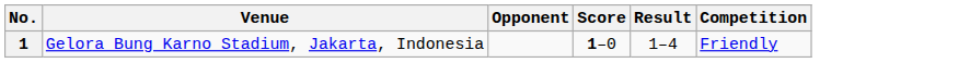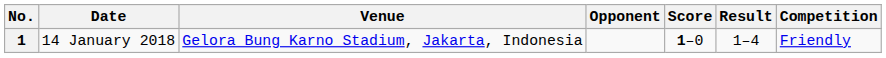+ column: Date | 14 January 2018
